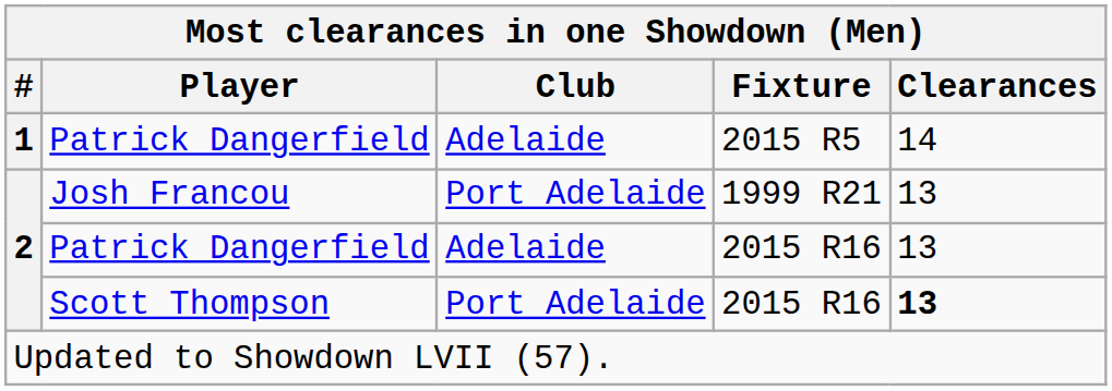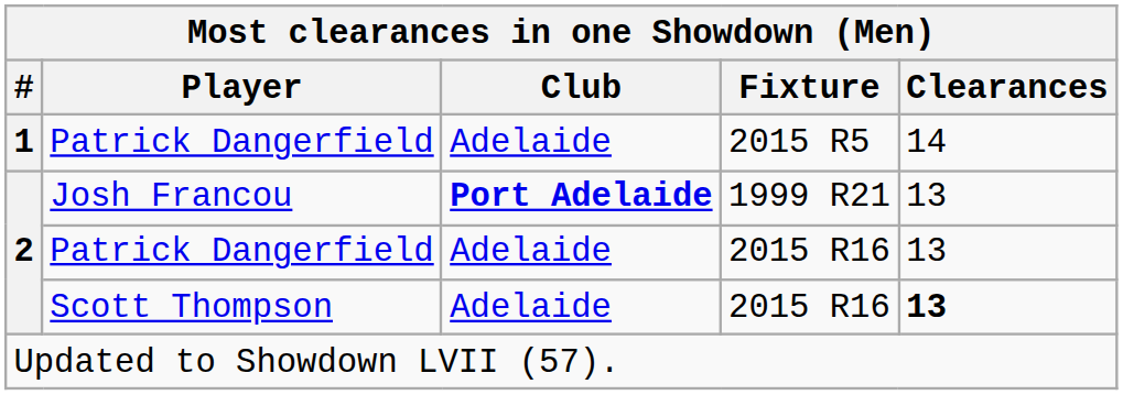Josh Francou | Club: normal -> bold
Scott Thompson | Club: Port Adelaide -> Adelaide
